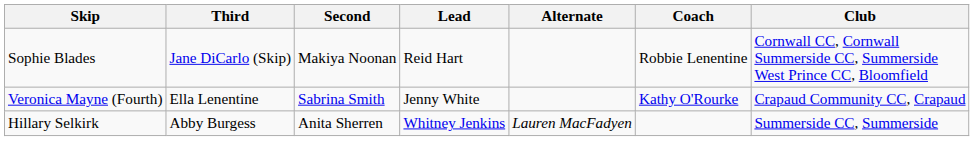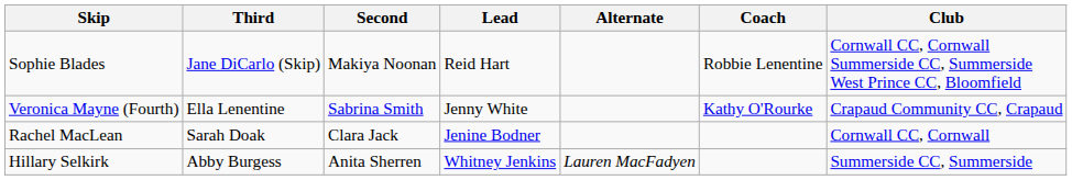+ row: Rachel MacLean | Sarah Doak | Clara Jack | Jenine Bodner | Cornwall CC, Cornwall
